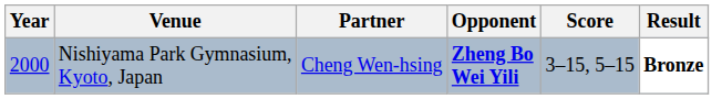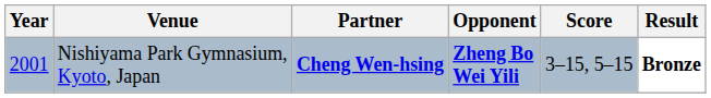Nishiyama Park Gymnasium, Kyoto, Japan | Year: 2000 -> 2001
Nishiyama Park Gymnasium, Kyoto, Japan | Partner: normal -> bold
